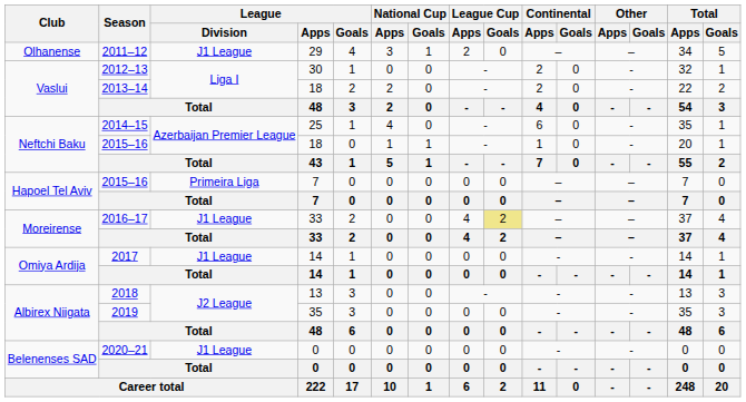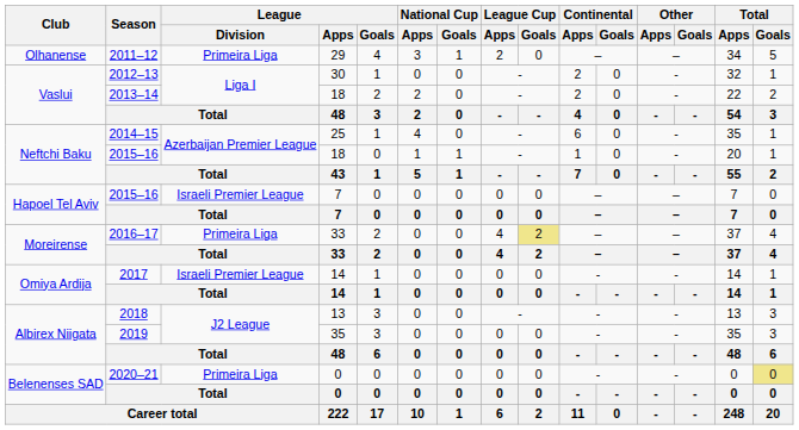2011–12 | League / Division: J1 League -> Primeira Liga
2015–16 / 7 | League / Division: Primeira Liga -> Israeli Premier League
2016–17 | League / Division: J1 League -> Primeira Liga
2017 | League / Division: J1 League -> Israeli Premier League
2020–21 | League / Division: J1 League -> Primeira Liga
2020–21 | Total / Goals: no background -> khaki background
